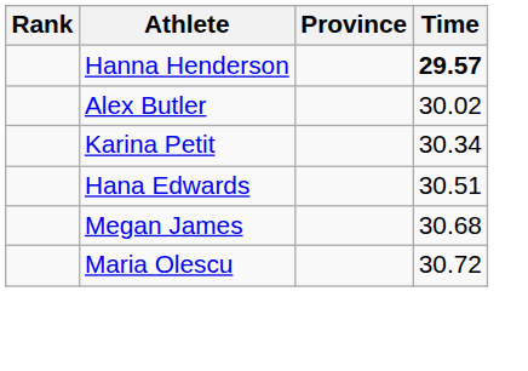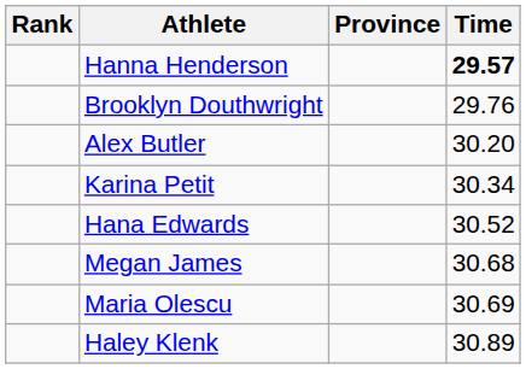+ row: Brooklyn Douthwright | 29.76
Alex Butler | Time: 30.02 -> 30.20
Hana Edwards | Time: 30.51 -> 30.52
Maria Olescu | Time: 30.72 -> 30.69
+ row: Haley Klenk | 30.89
